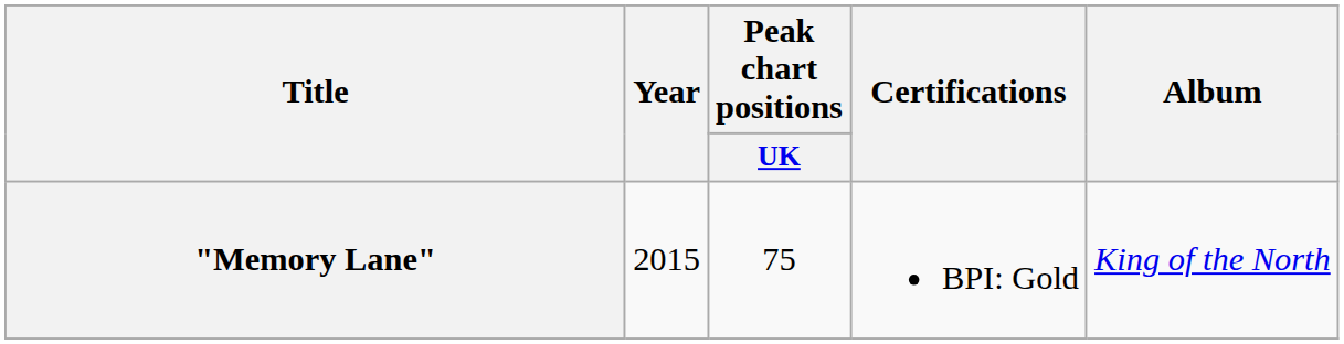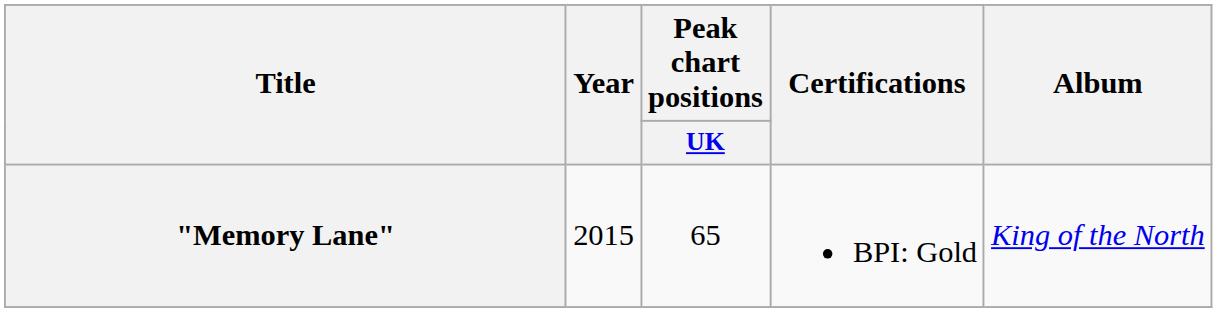"Memory Lane" | Peak chart positions / UK: 75 -> 65
